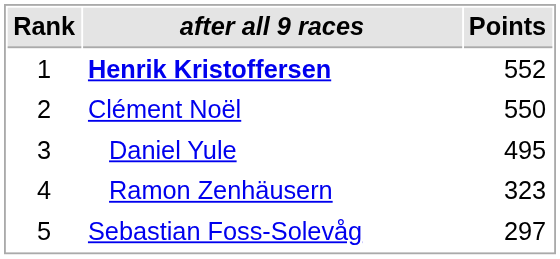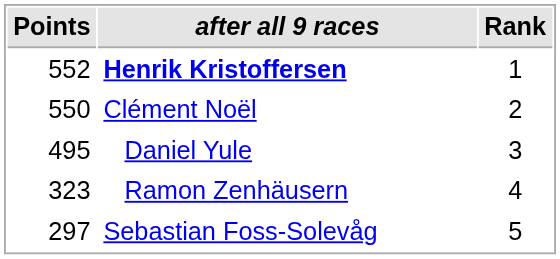columns swapped: Rank <-> Points
